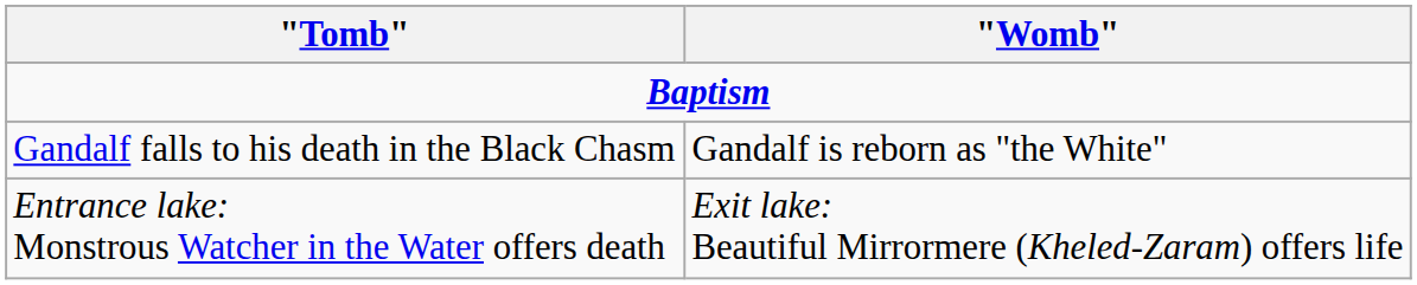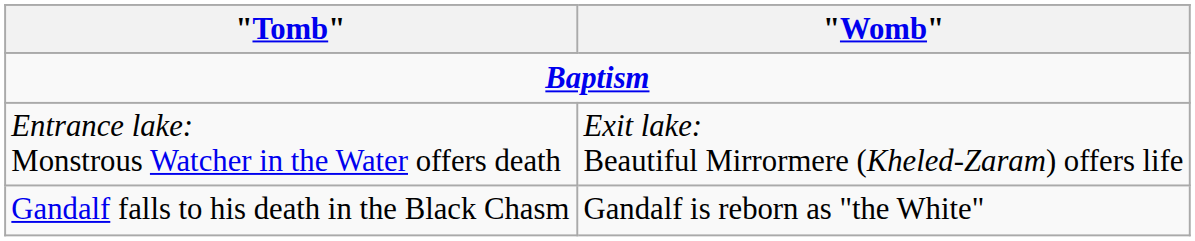rows swapped: Gandalf falls to his death in the Black Chasm <-> Entrance lake: Monstrous Watcher in the Water offers death
